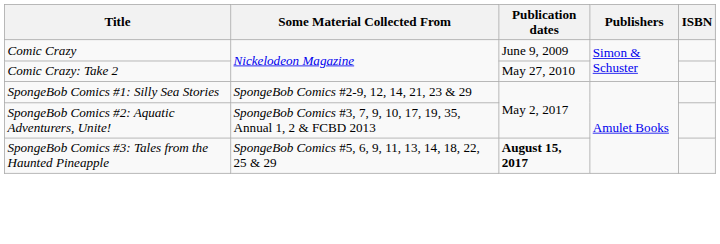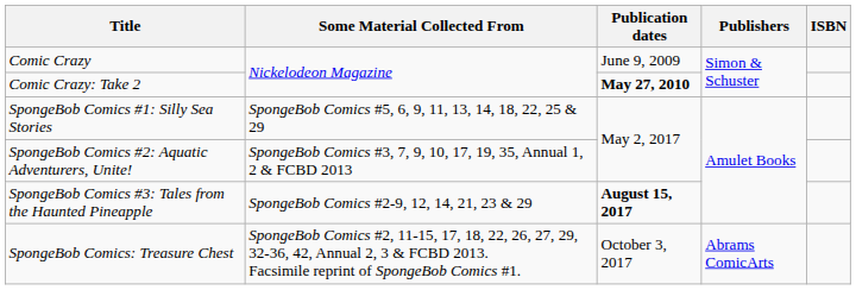Comic Crazy: Take 2 | Publication dates: normal -> bold
SpongeBob Comics #1: Silly Sea Stories | Some Material Collected From: SpongeBob Comics #2-9, 12, 14, 21, 23 & 29 -> SpongeBob Comics #5, 6, 9, 11, 13, 14, 18, 22, 25 & 29
SpongeBob Comics #3: Tales from the Haunted Pineapple | Some Material Collected From: SpongeBob Comics #5, 6, 9, 11, 13, 14, 18, 22, 25 & 29 -> SpongeBob Comics #2-9, 12, 14, 21, 23 & 29
+ row: SpongeBob Comics: Treasure Chest | SpongeBob Comics #2, 11-15, 17, 18, 22, 26, 27, 29, 32-36, 42, Annual 2, 3 & FCBD 2013. Facsimile reprint of SpongeBob Comics #1. | October 3, 2017 | Abrams ComicArts
